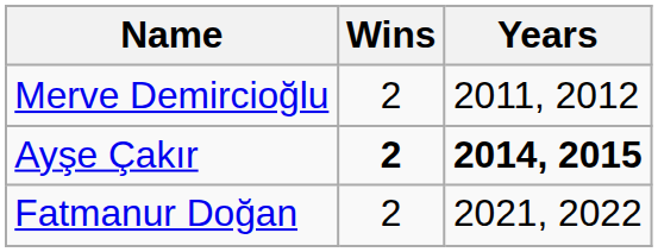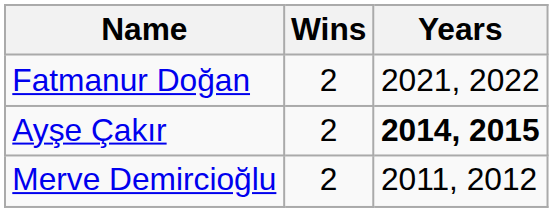rows swapped: Merve Demircioğlu <-> Fatmanur Doğan
Ayşe Çakır | Wins: bold -> normal
